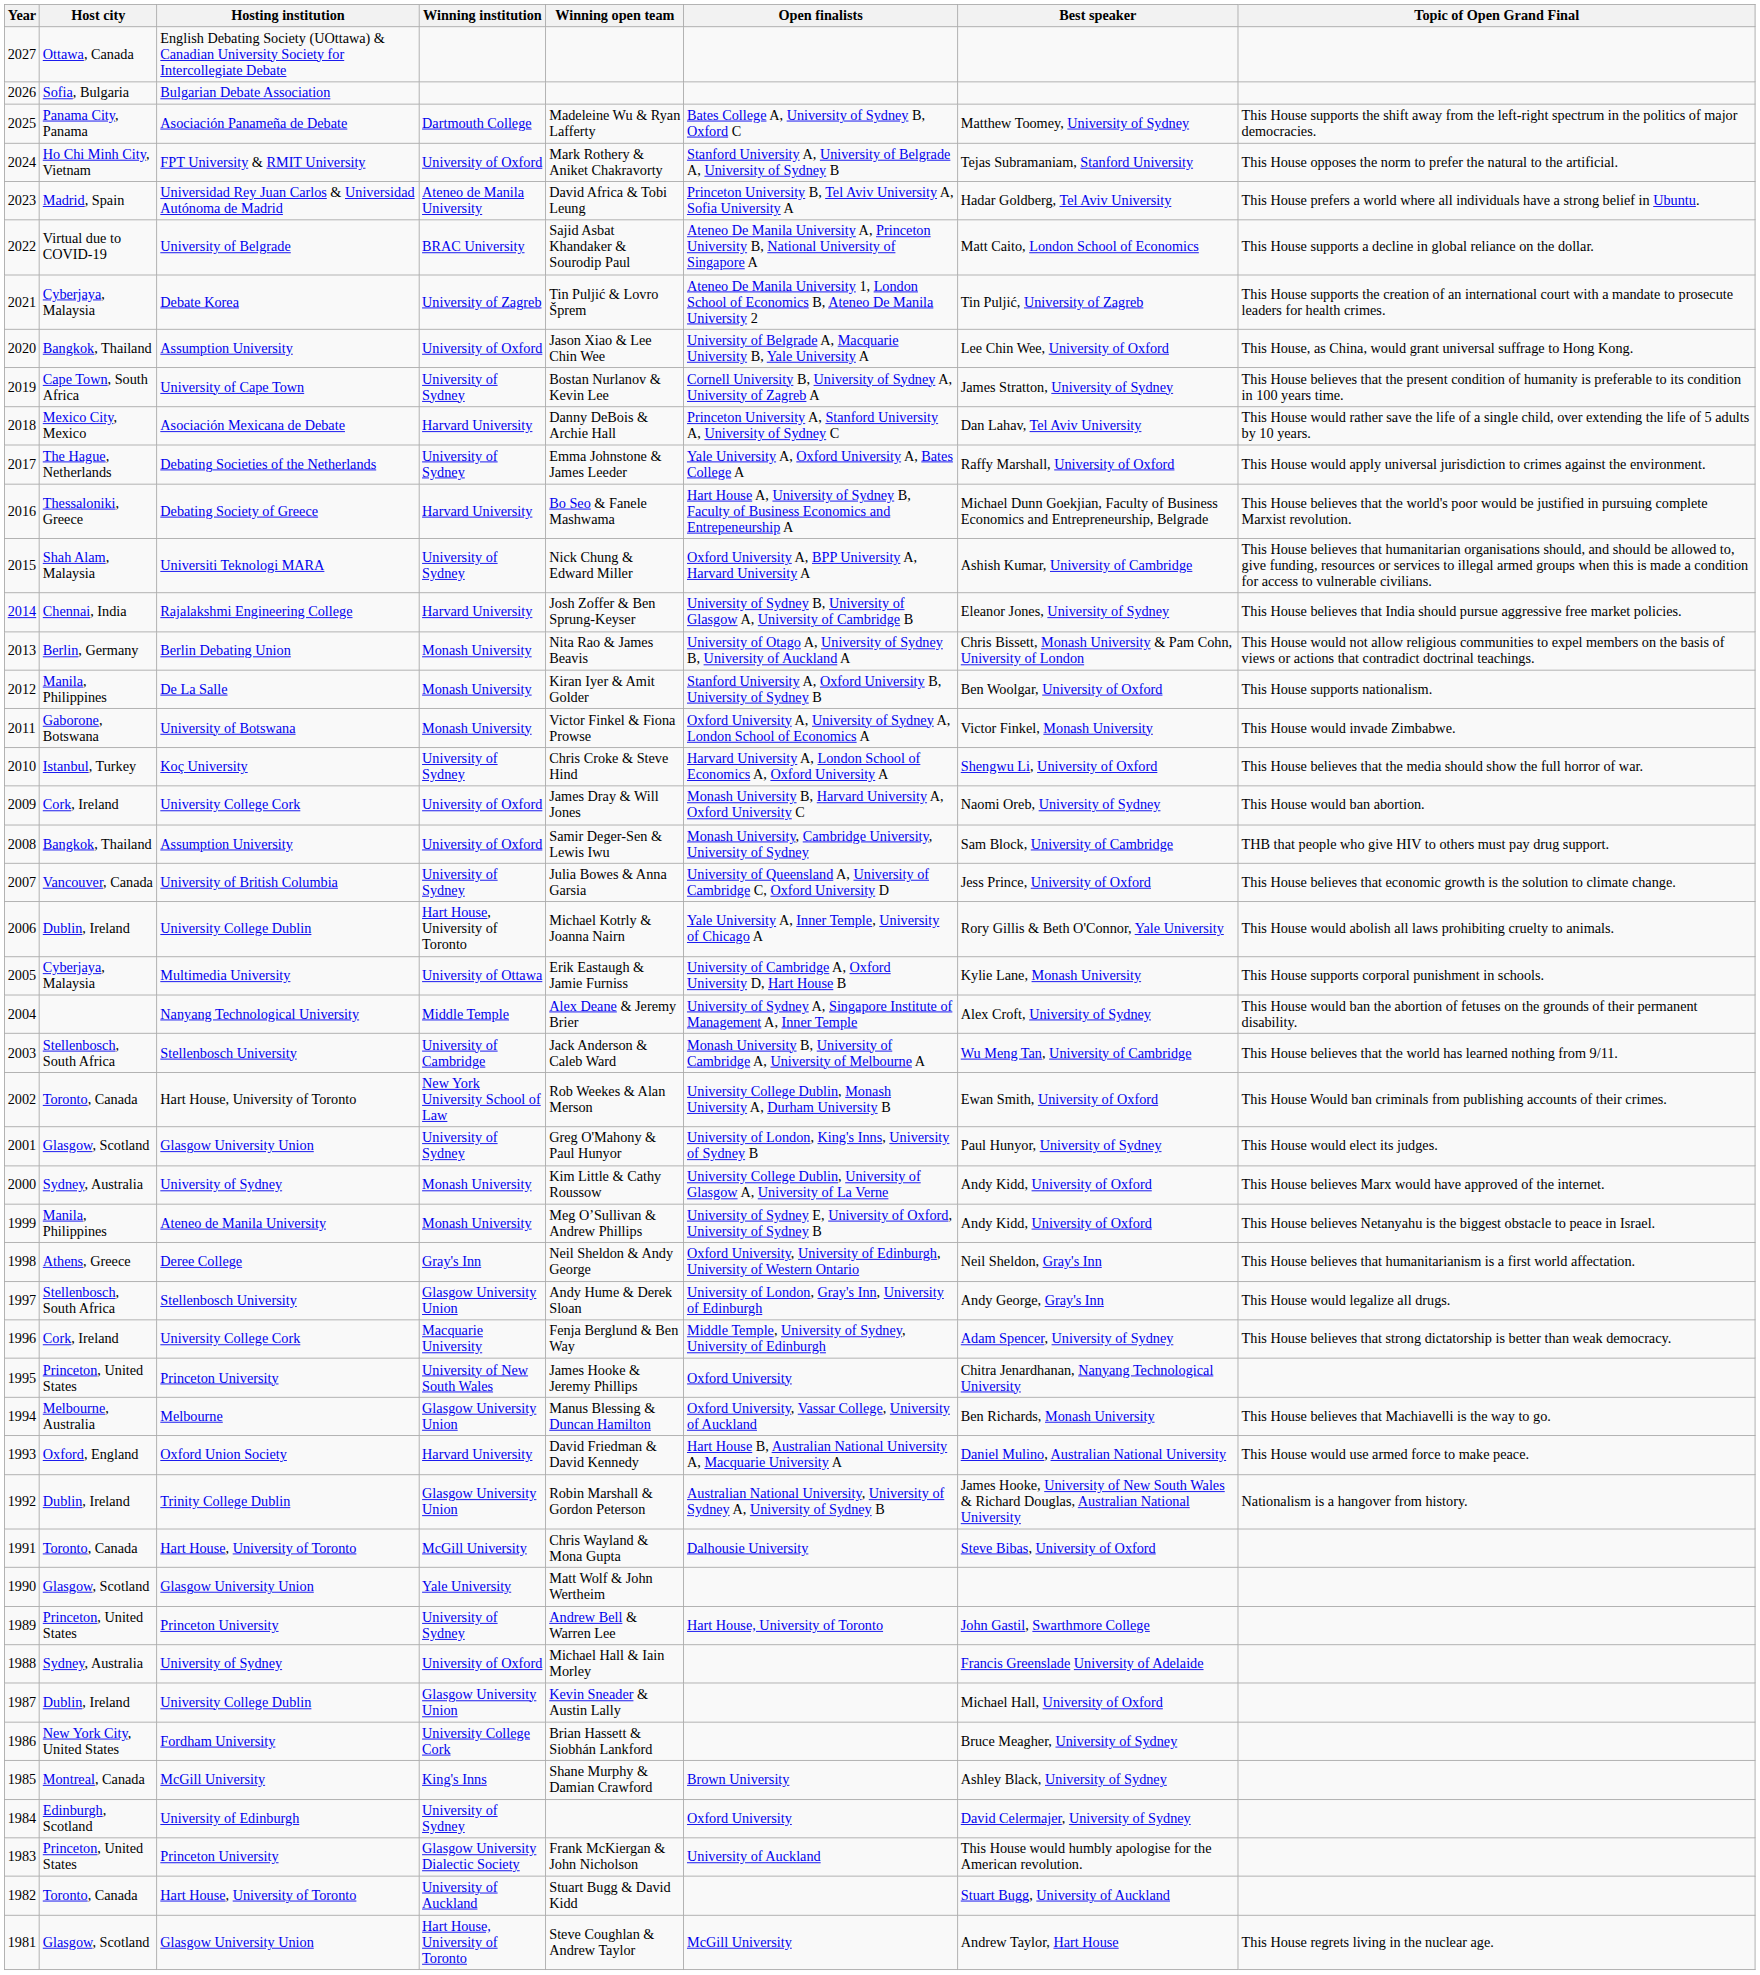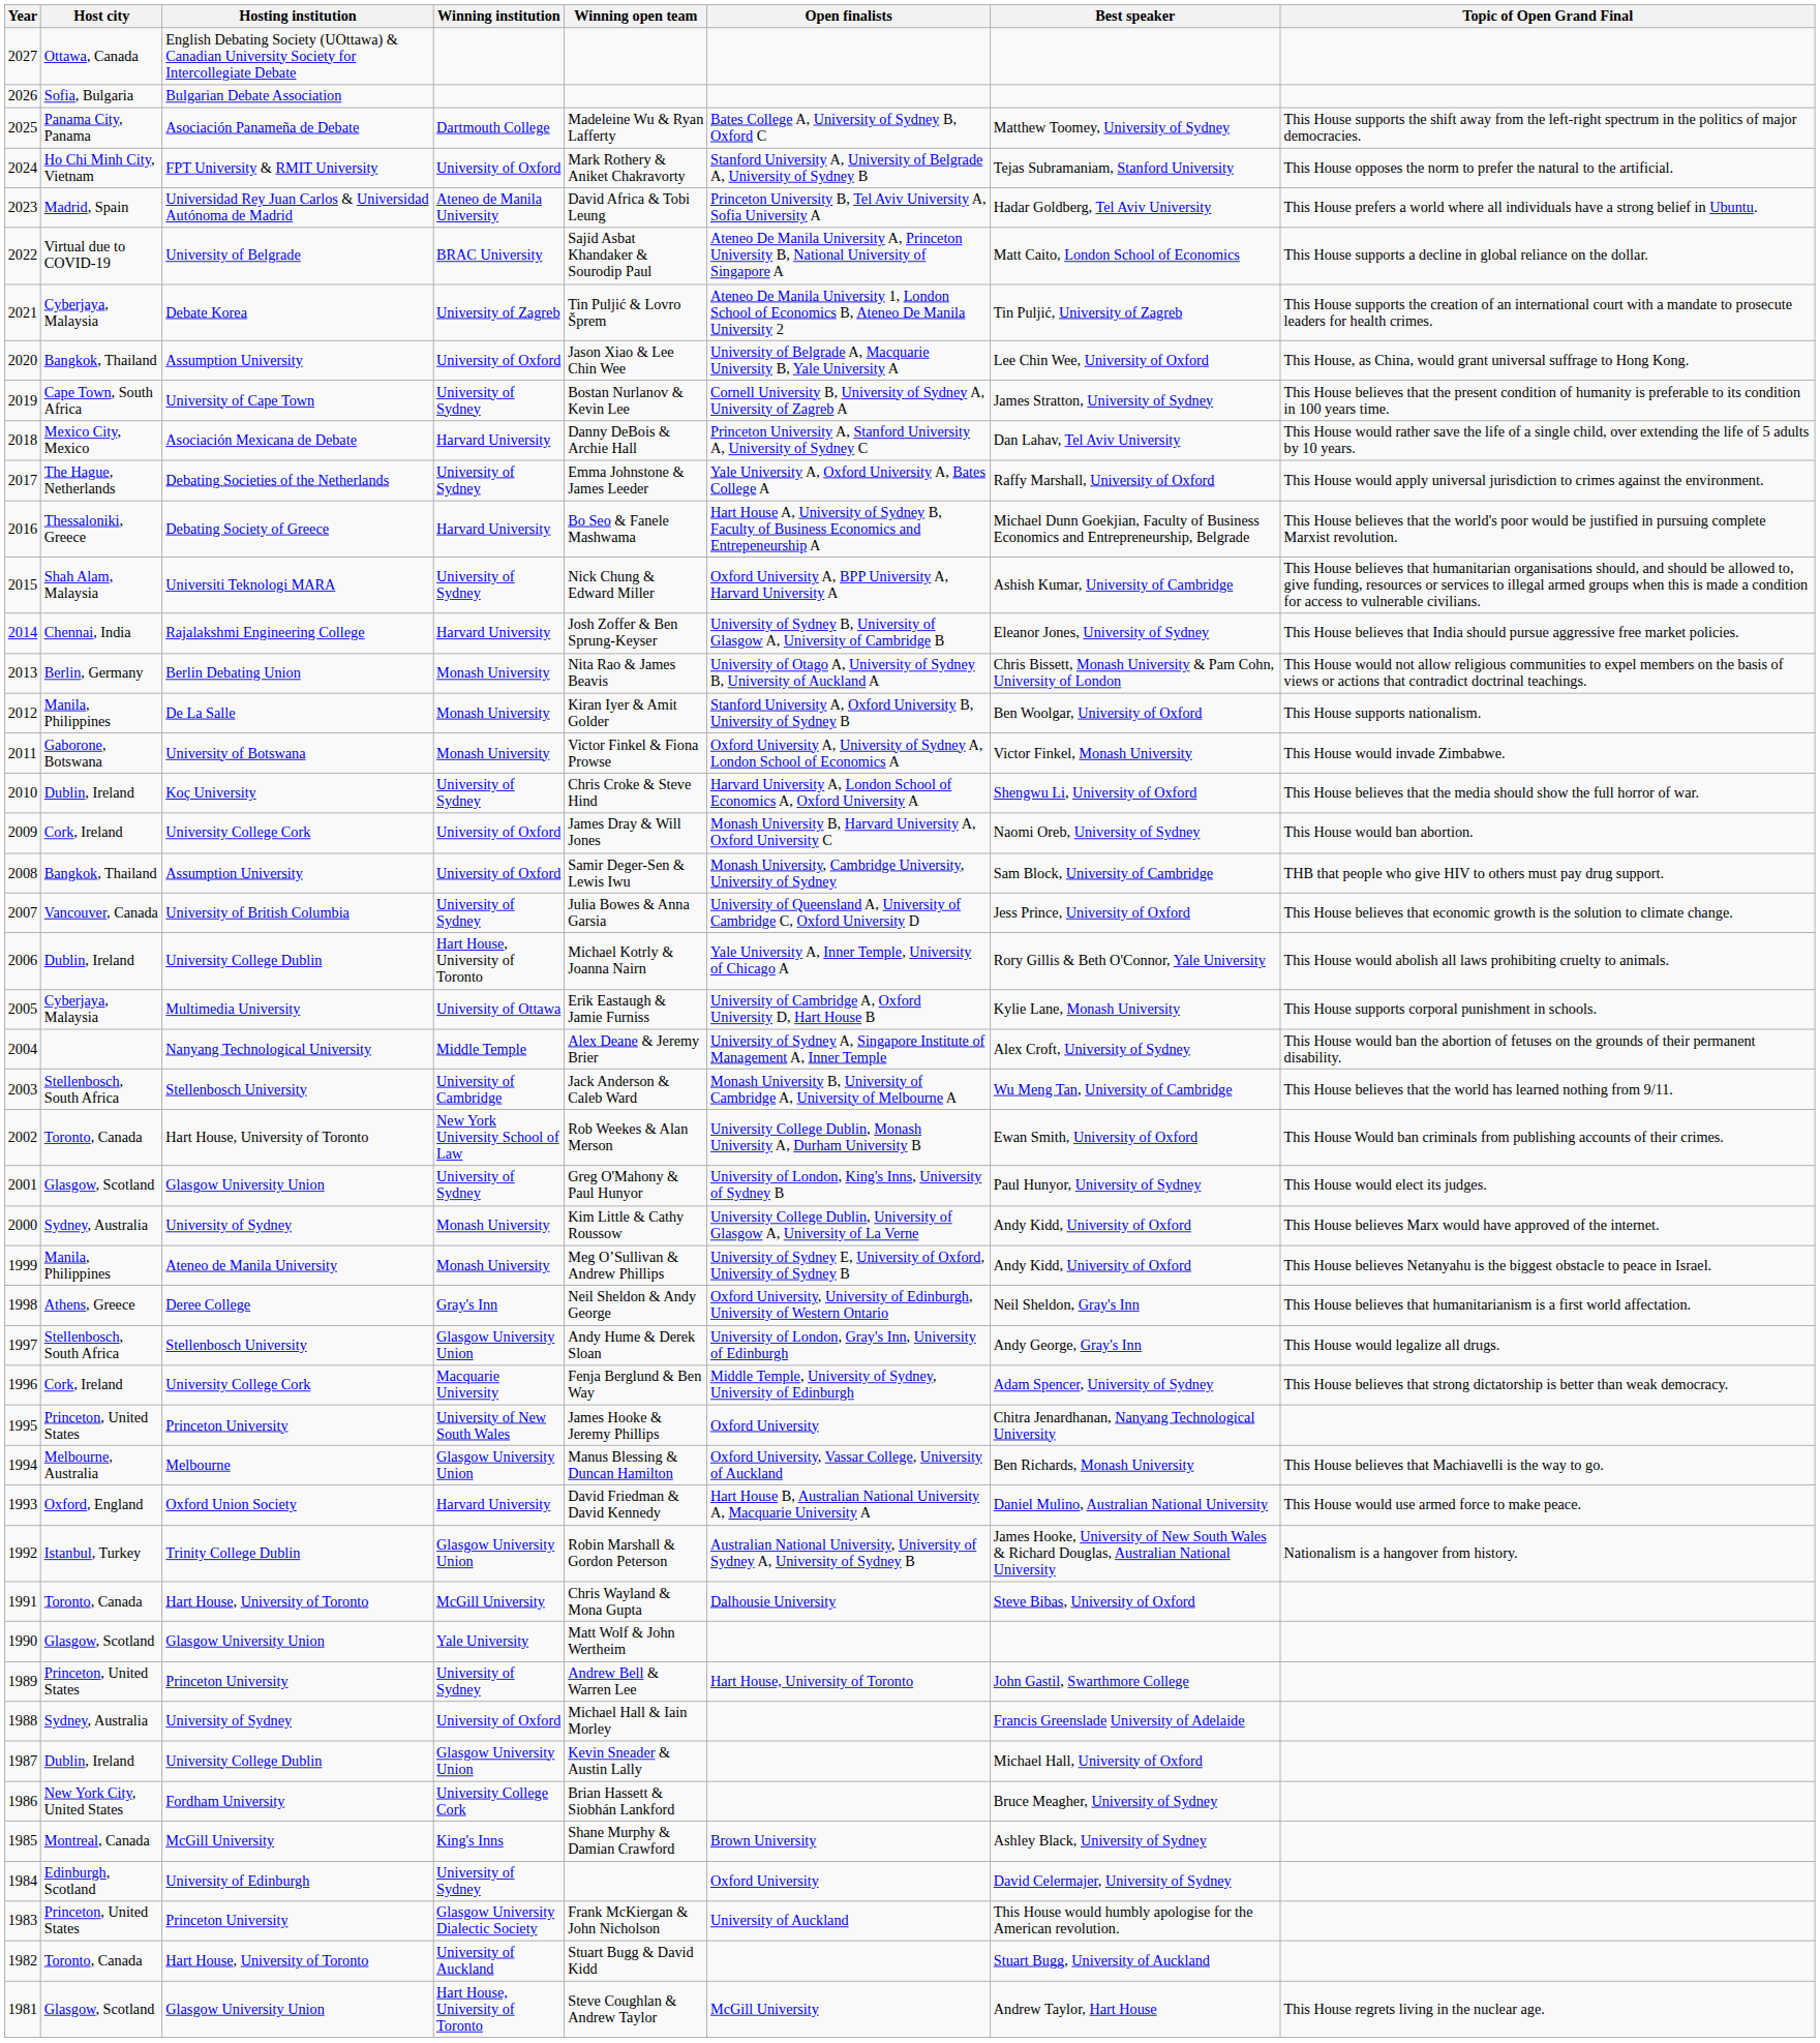2010 | Host city: Istanbul, Turkey -> Dublin, Ireland
1992 | Host city: Dublin, Ireland -> Istanbul, Turkey
